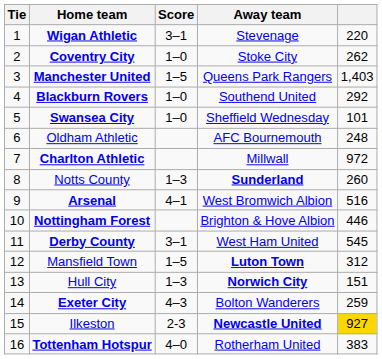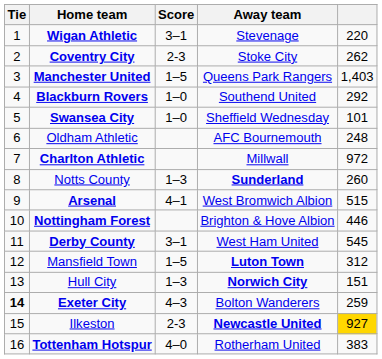Coventry City | Score: 1–0 -> 2-3
Arsenal | column 5: 516 -> 515
Exeter City | Tie: normal -> bold
